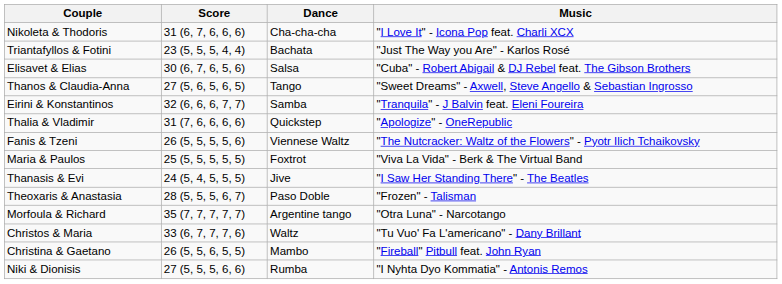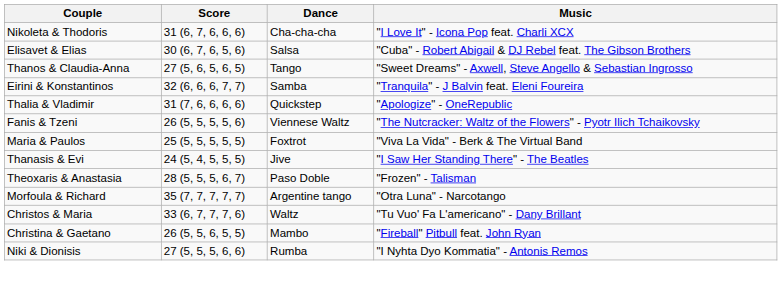- row: Triantafyllos & Fotini | 23 (5, 5, 5, 4, 4) | Bachata | "Just The Way you Are" - Karlos Rosé
